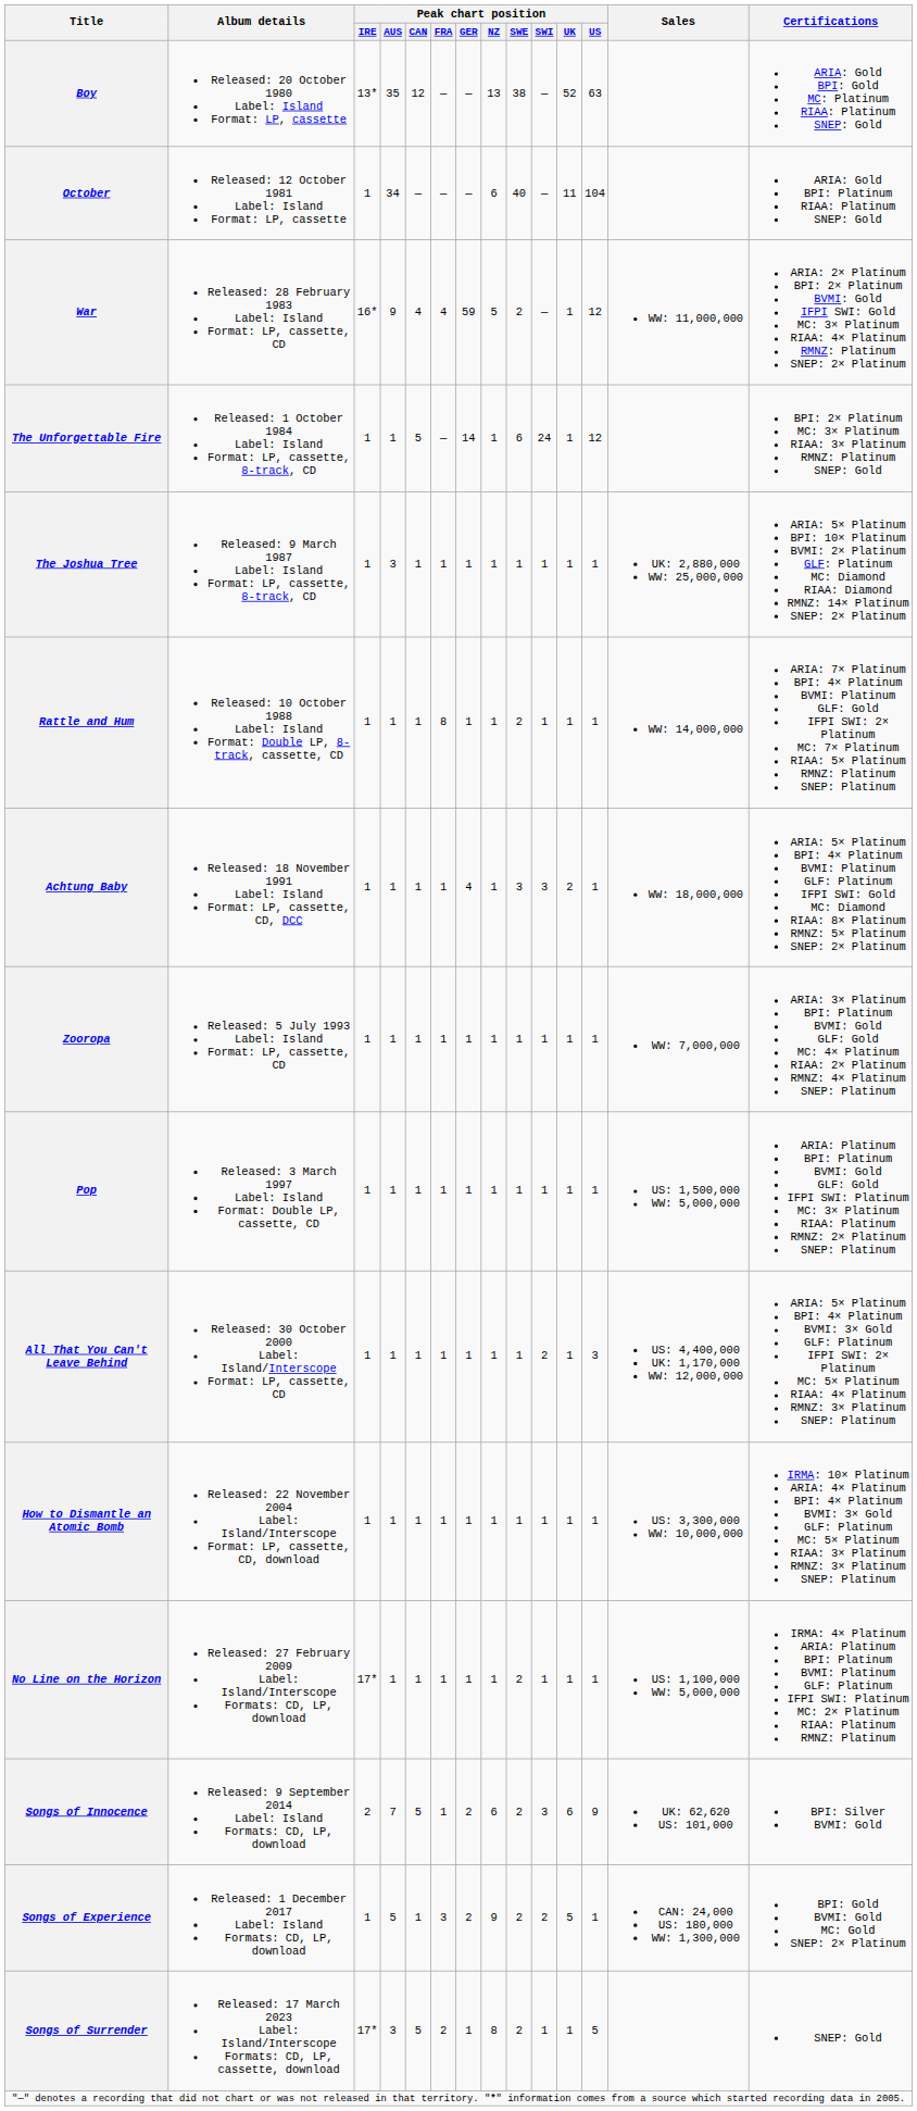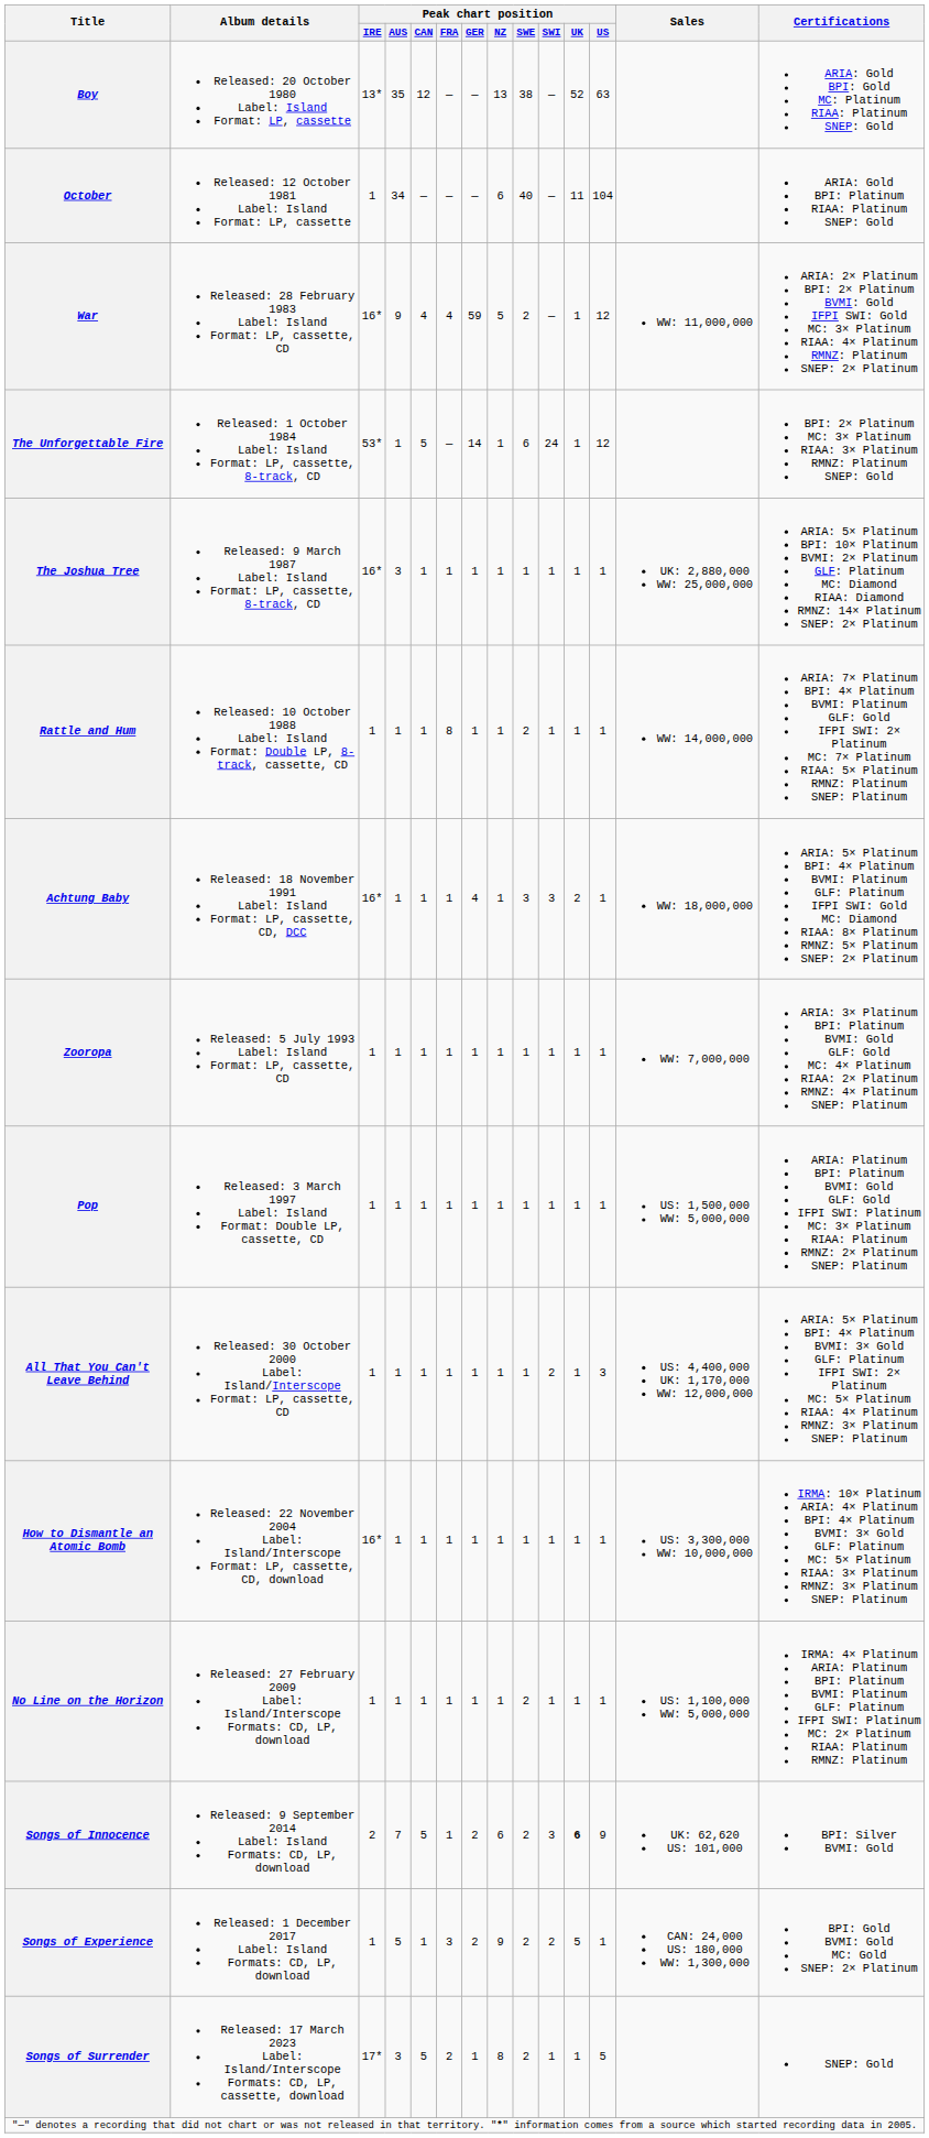The Unforgettable Fire | Peak chart position / IRE: 1 -> 53*
The Joshua Tree | Peak chart position / IRE: 1 -> 16*
Achtung Baby | Peak chart position / IRE: 1 -> 16*
How to Dismantle an Atomic Bomb | Peak chart position / IRE: 1 -> 16*
No Line on the Horizon | Peak chart position / IRE: 17* -> 1
Songs of Innocence | Peak chart position / UK: normal -> bold
